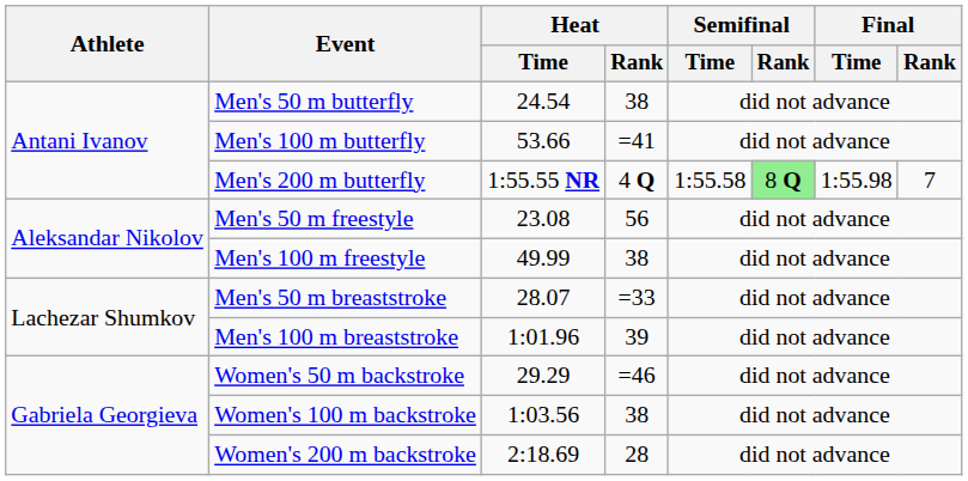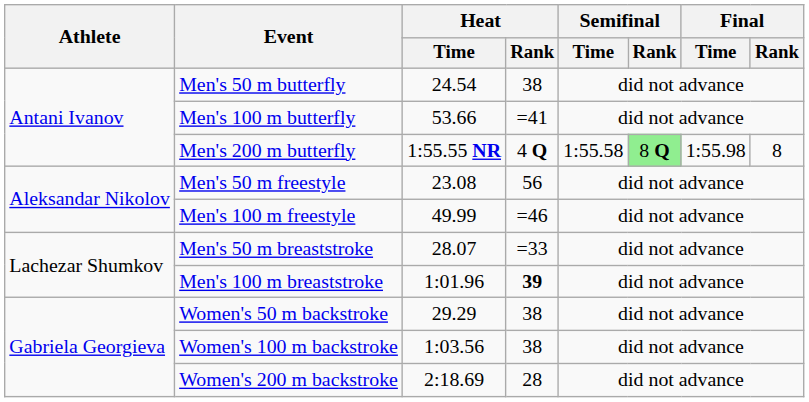Men's 200 m butterfly | Final / Rank: 7 -> 8
Men's 100 m freestyle | Heat / Rank: 38 -> =46
Men's 100 m breaststroke | Heat / Rank: normal -> bold
Women's 50 m backstroke | Heat / Rank: =46 -> 38
